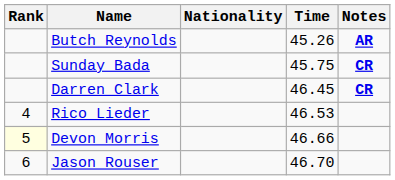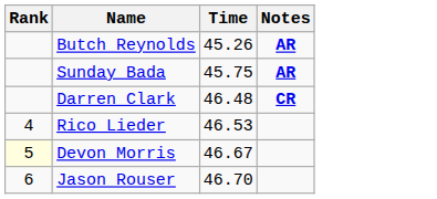- column: Nationality
Sunday Bada | Notes: CR -> AR
Darren Clark | Time: 46.45 -> 46.48
Devon Morris | Time: 46.66 -> 46.67
